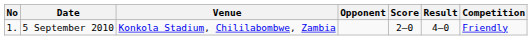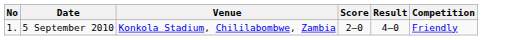- column: Opponent
